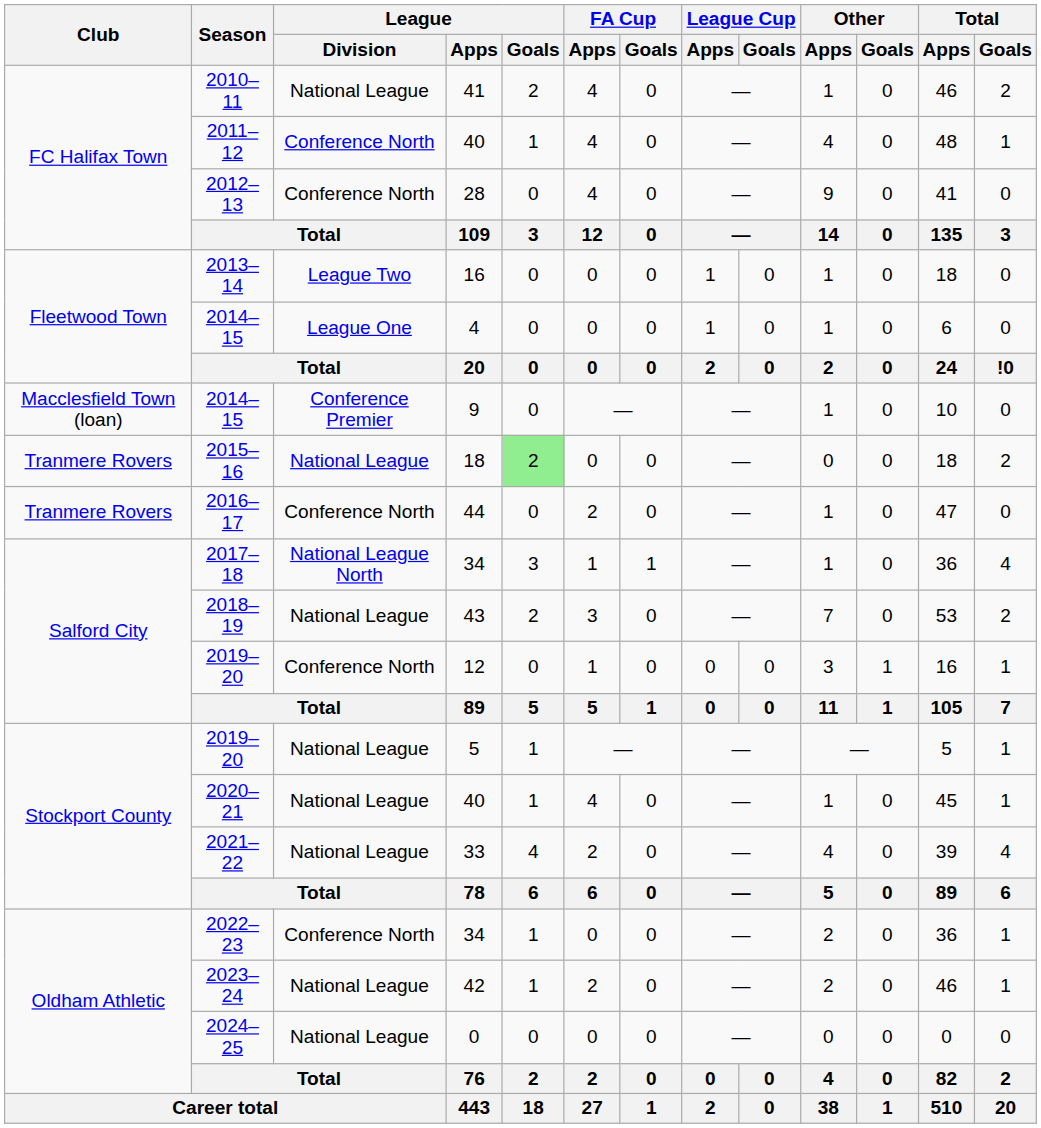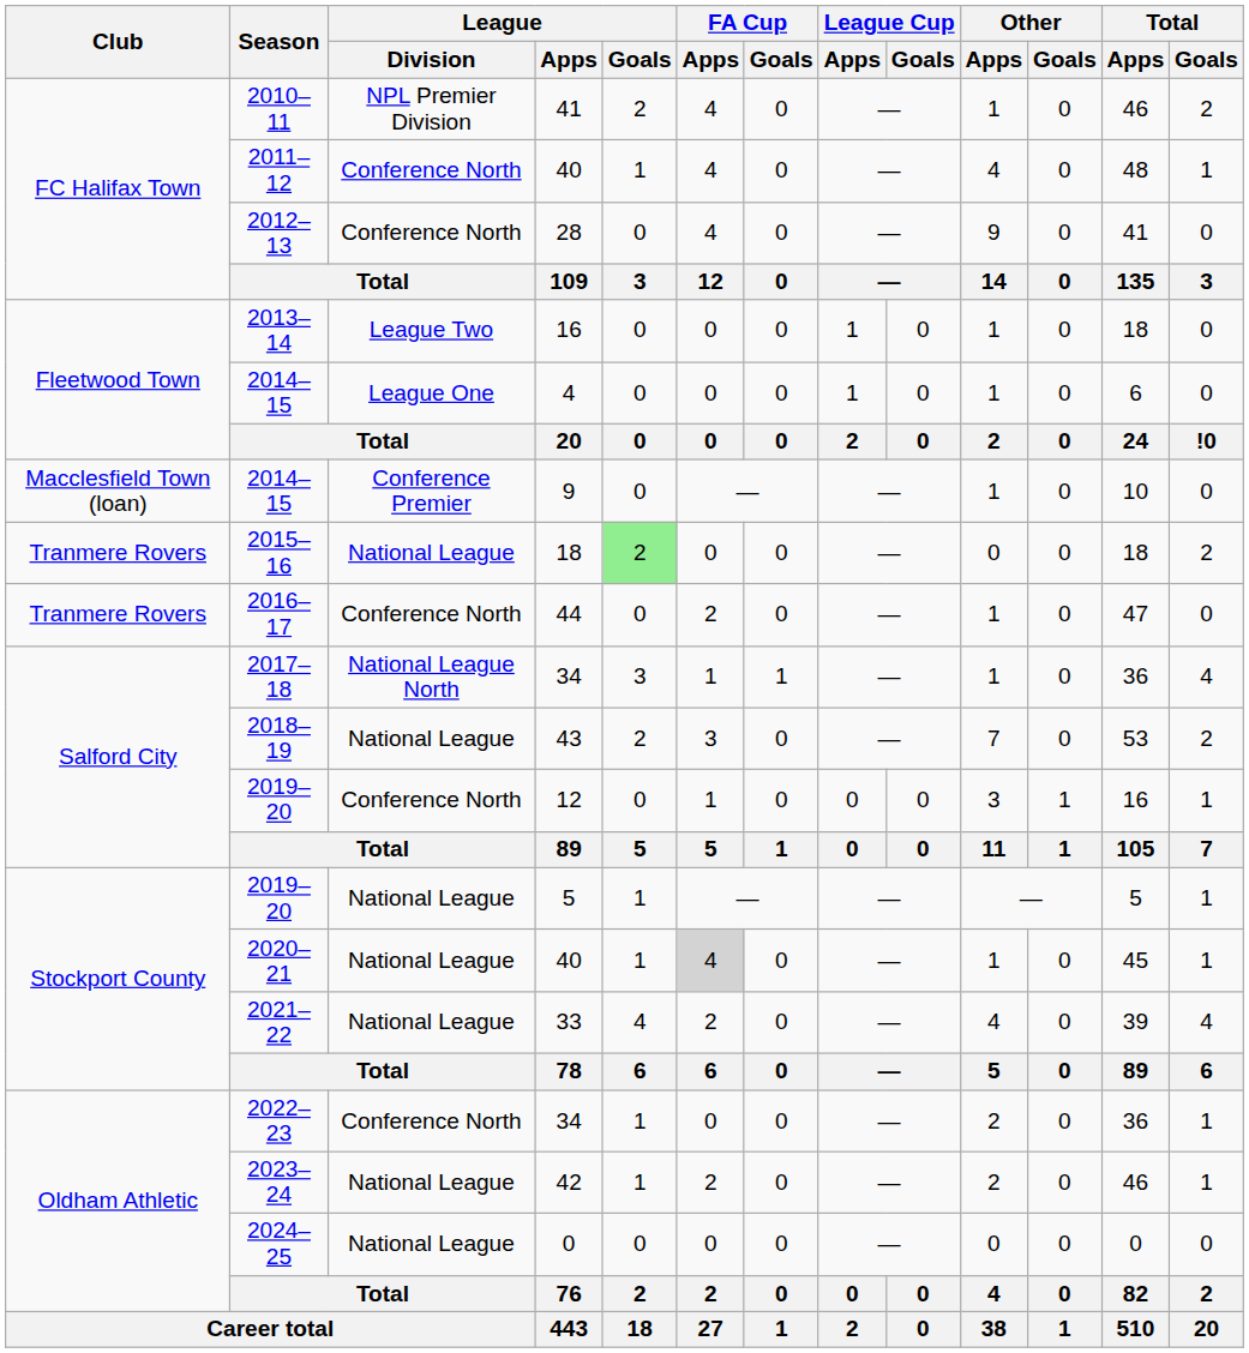2010–11 | League / Division: National League -> NPL Premier Division
2020–21 | FA Cup / Apps: no background -> lightgrey background
